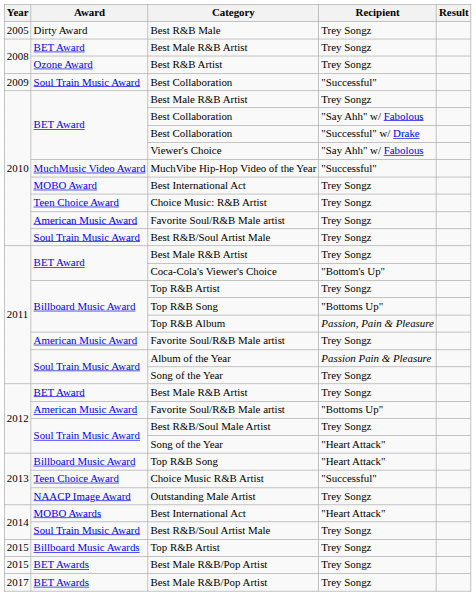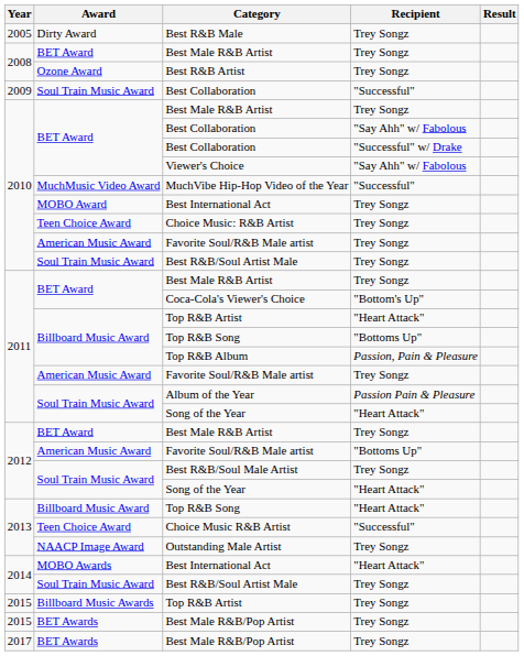2011 / Top R&B Artist | Recipient: Trey Songz -> "Heart Attack"
2011 / Song of the Year | Recipient: Trey Songz -> "Heart Attack"
